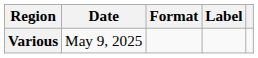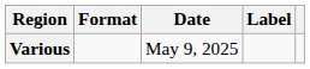columns swapped: Date <-> Format
